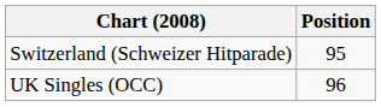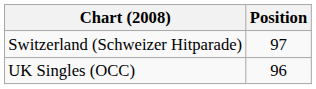Switzerland (Schweizer Hitparade) | Position: 95 -> 97
